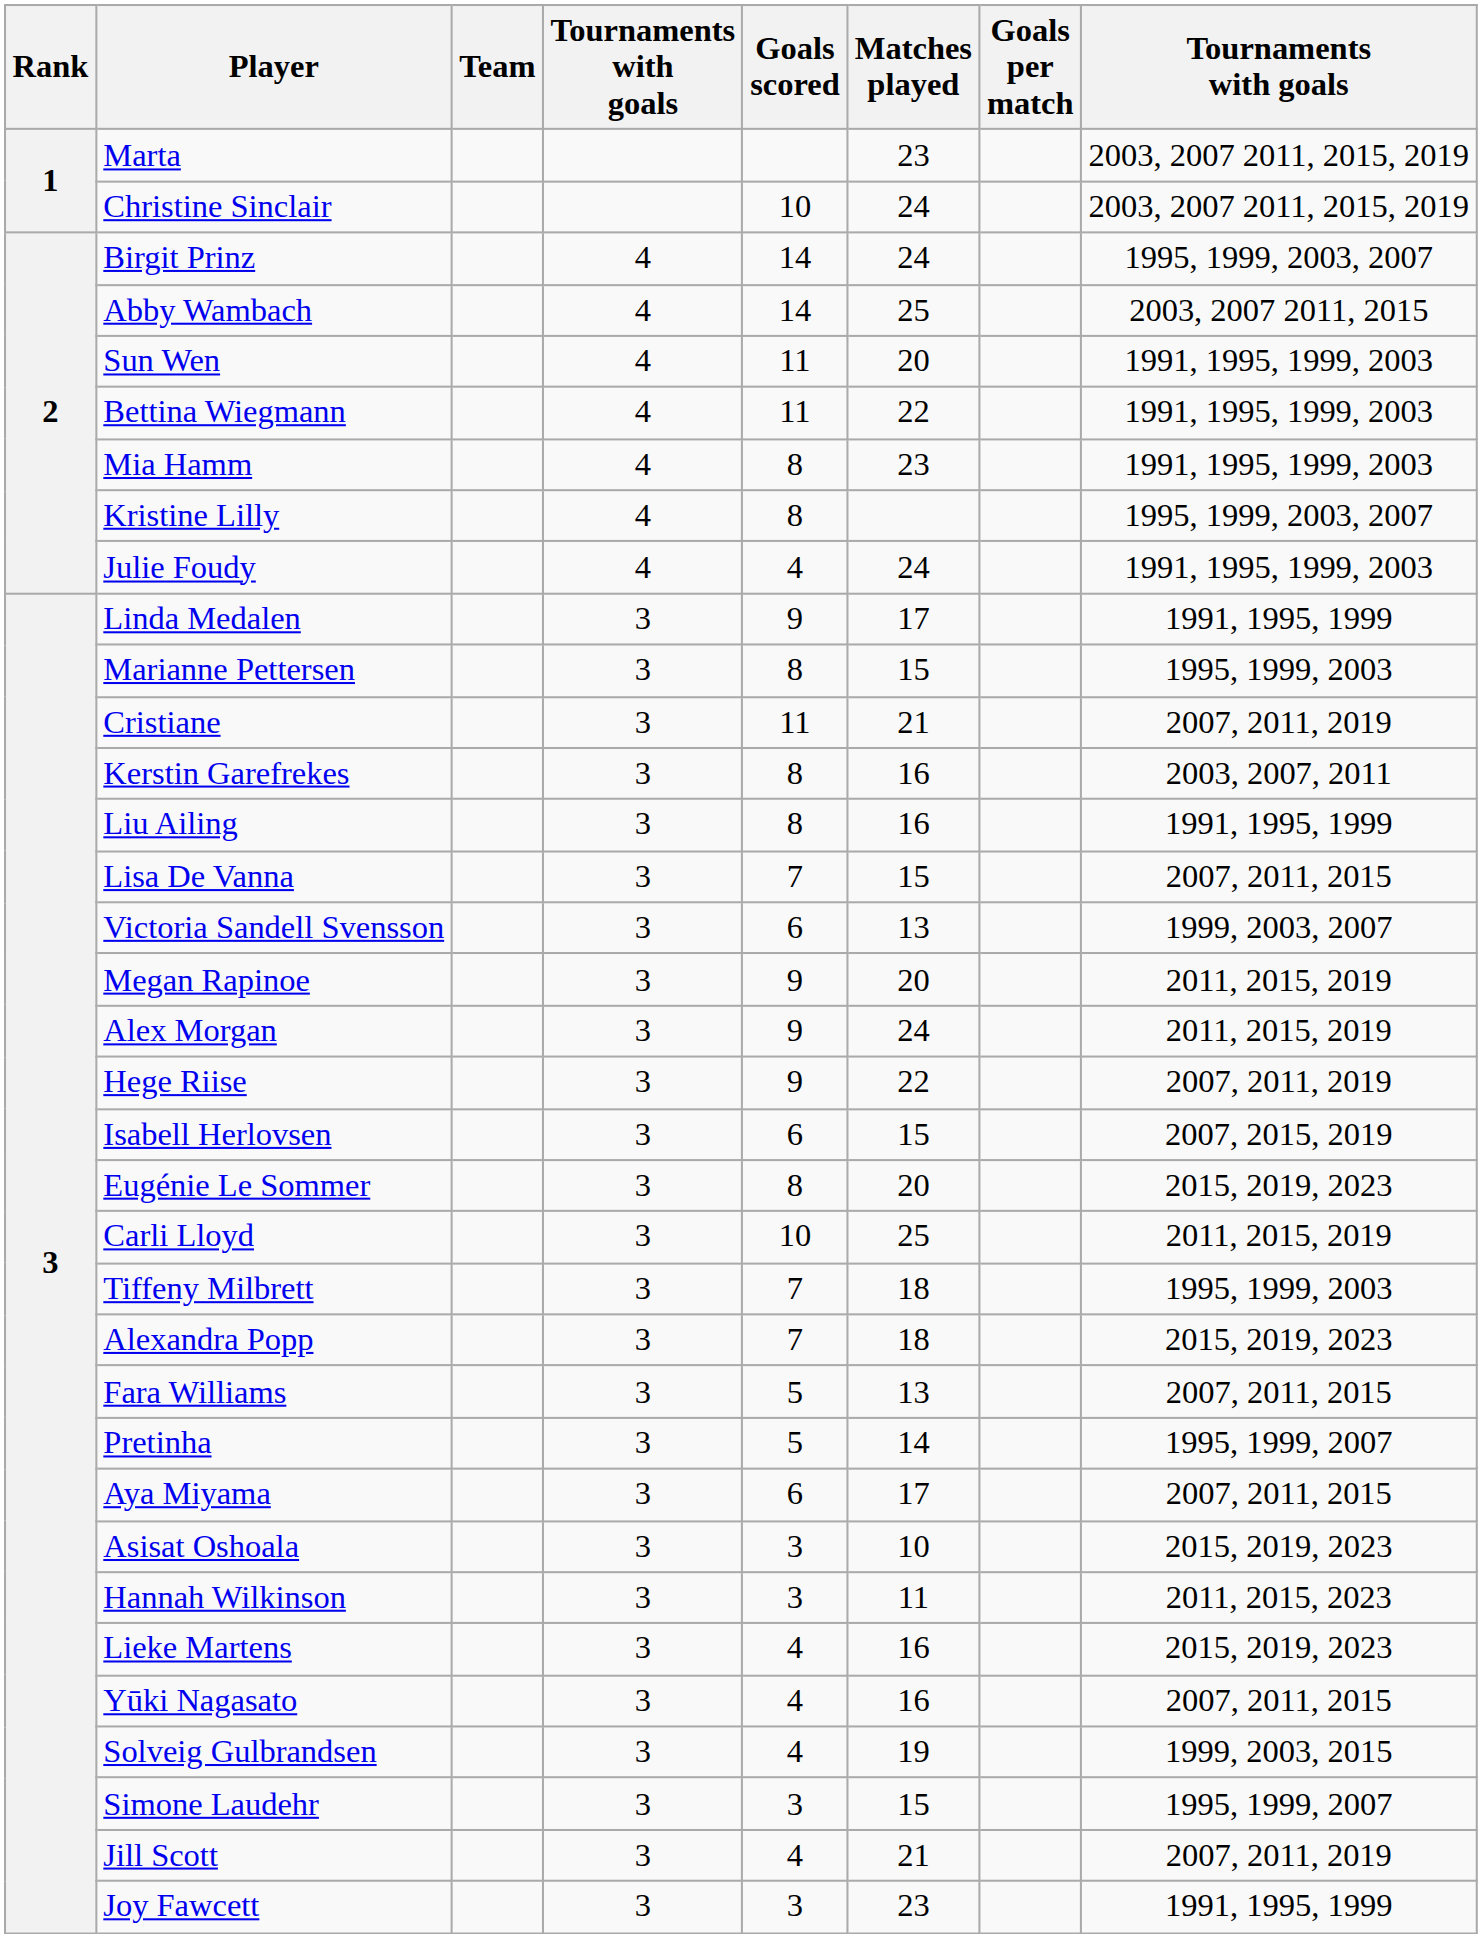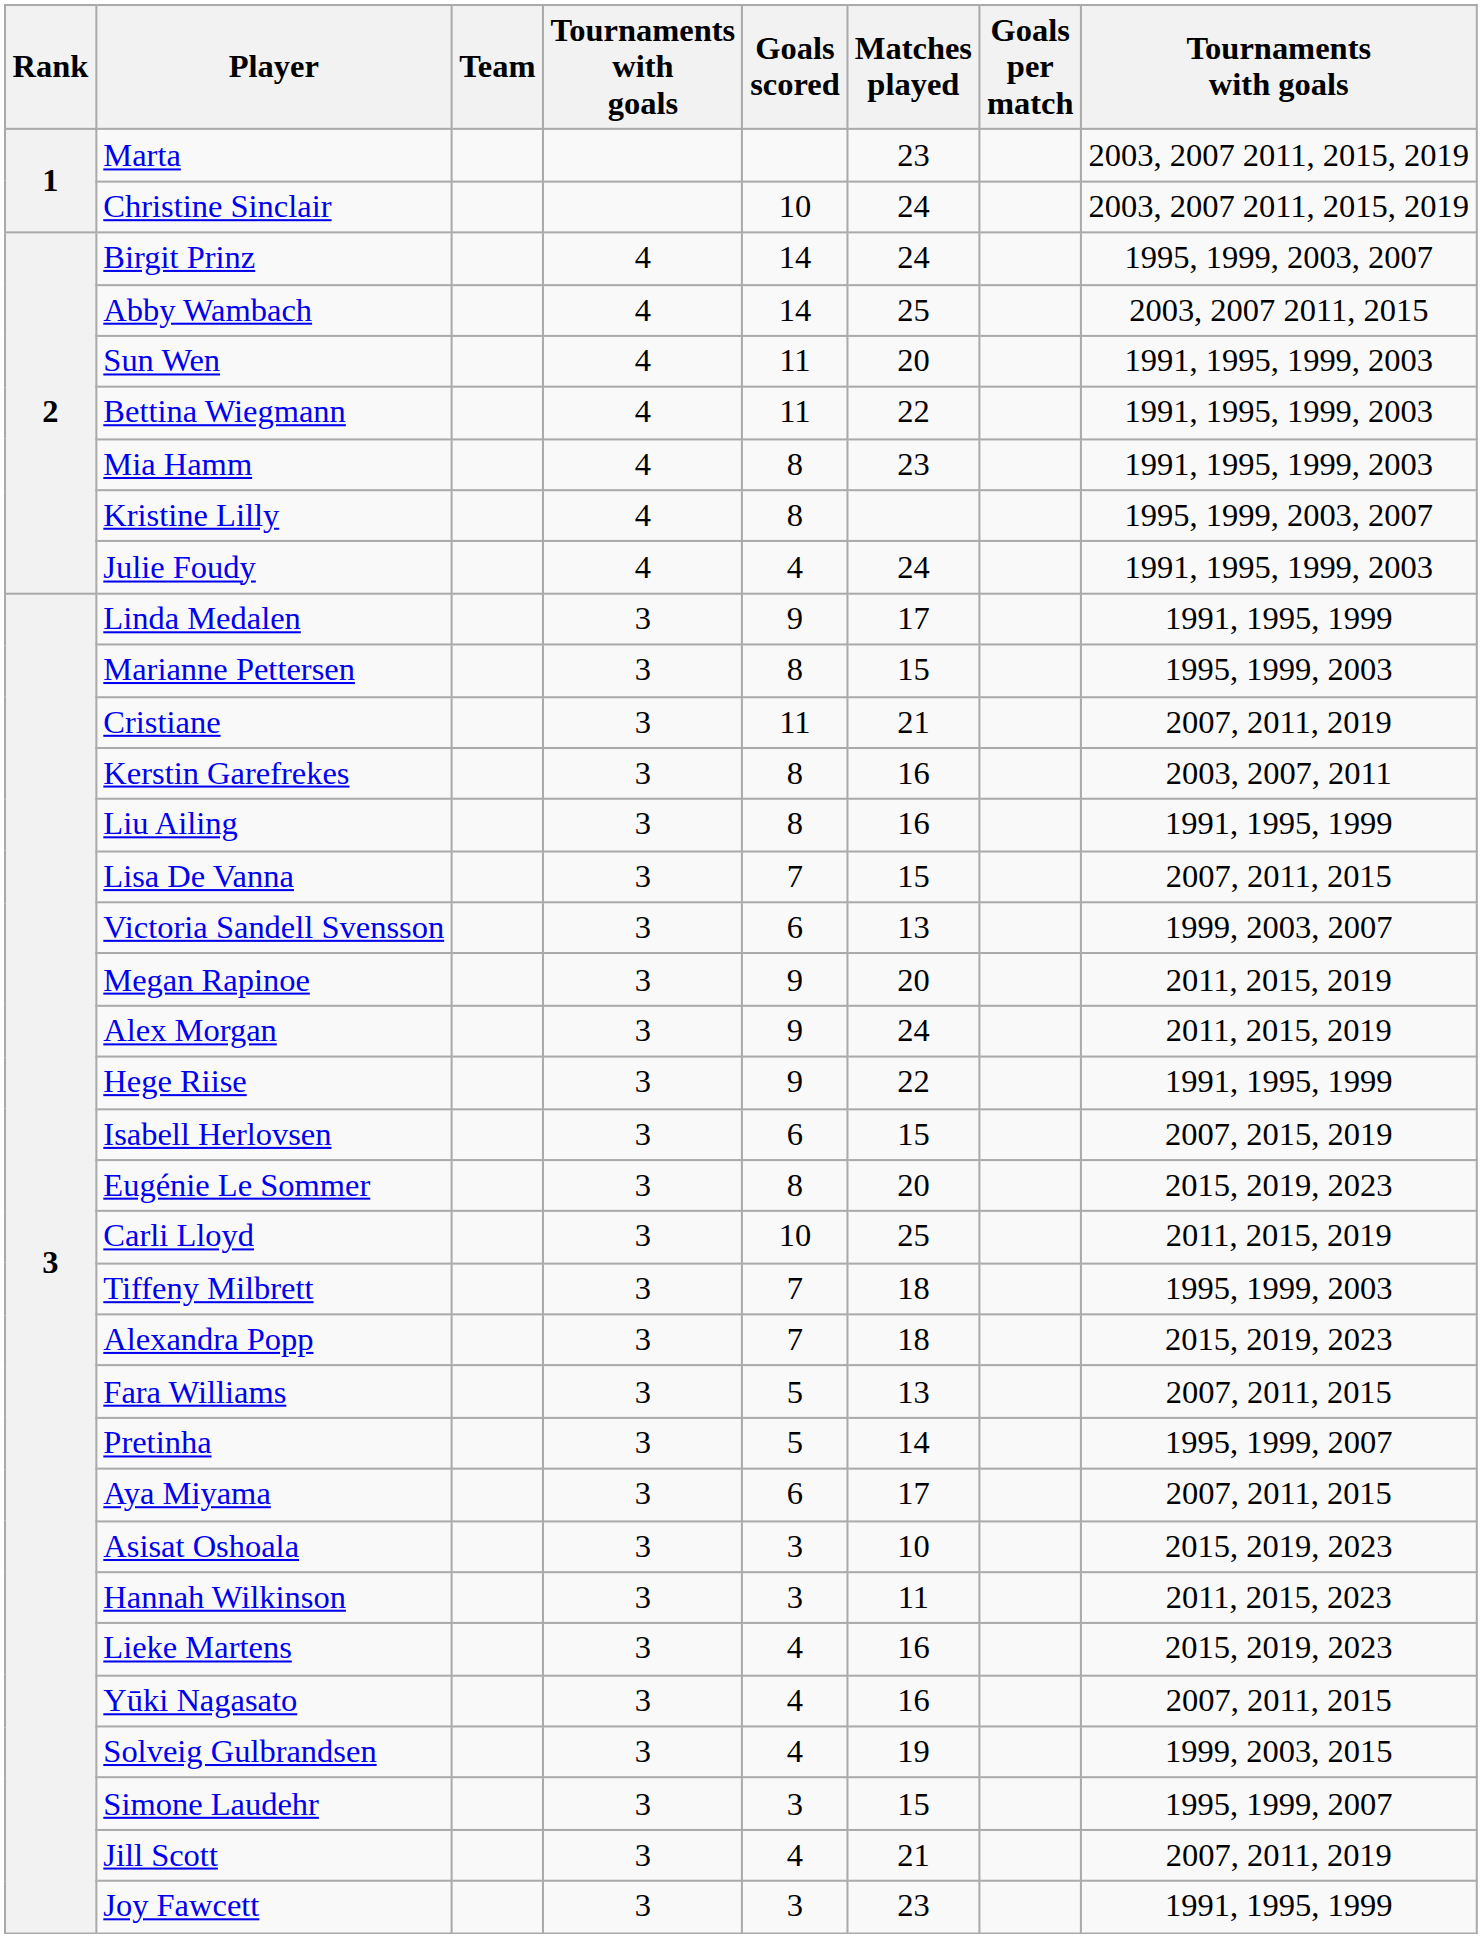Hege Riise | column 8: 2007, 2011, 2019 -> 1991, 1995, 1999
